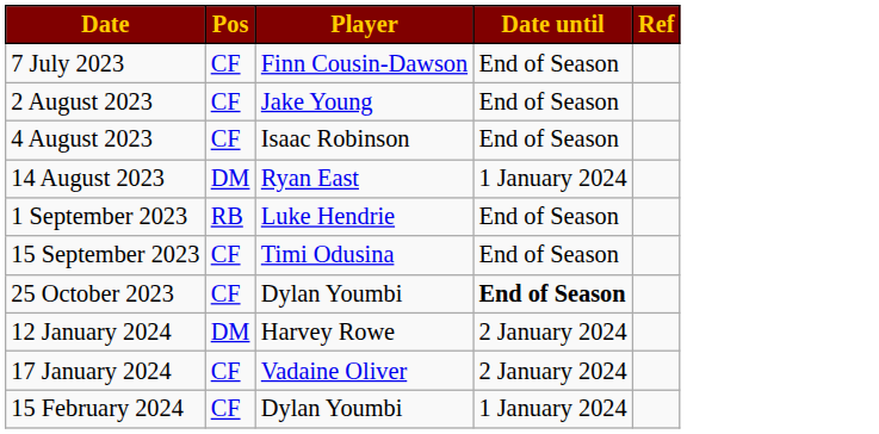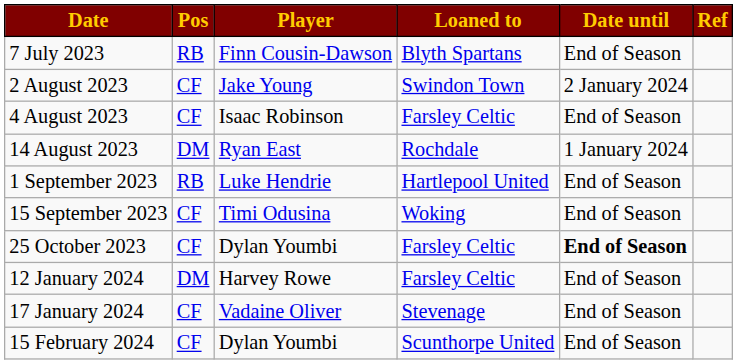+ column: Loaned to | Blyth Spartans | Swindon Town | Farsley Celtic | Rochdale | Hartlepool United | Woking | Farsley Celtic | Farsley Celtic | Stevenage | Scunthorpe United
7 July 2023 | Pos: CF -> RB
2 August 2023 | Date until: End of Season -> 2 January 2024
12 January 2024 | Date until: 2 January 2024 -> End of Season
17 January 2024 | Date until: 2 January 2024 -> End of Season
15 February 2024 | Date until: 1 January 2024 -> End of Season
